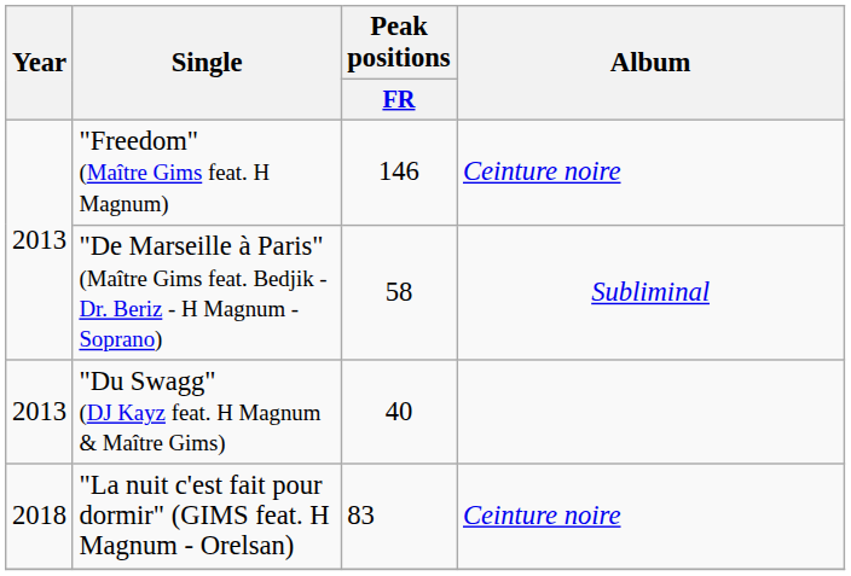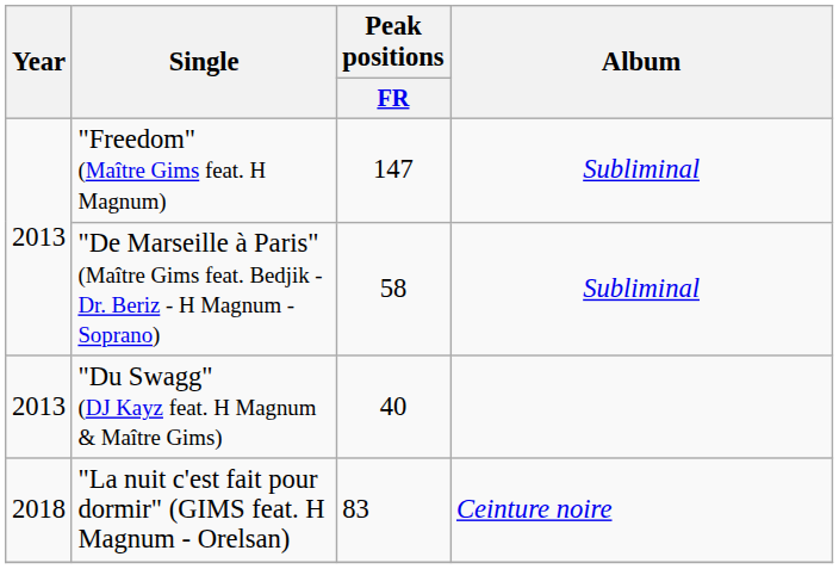"Freedom" (Maître Gims feat. H Magnum) | Peak positions / FR: 146 -> 147
"Freedom" (Maître Gims feat. H Magnum) | Album: Ceinture noire -> Subliminal
